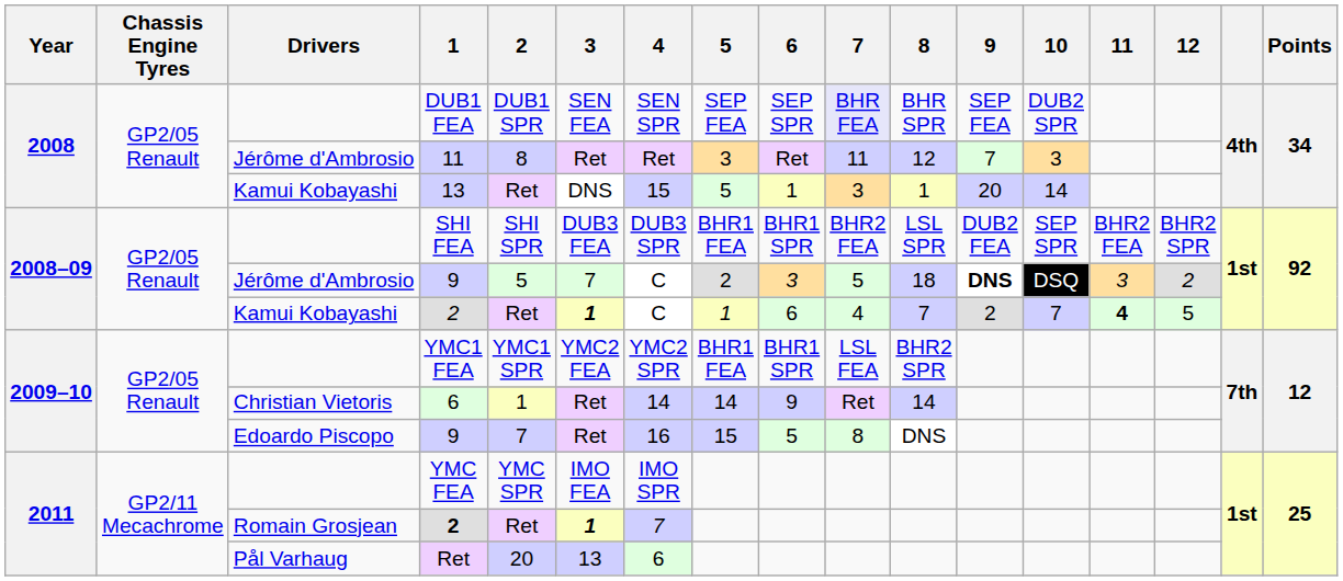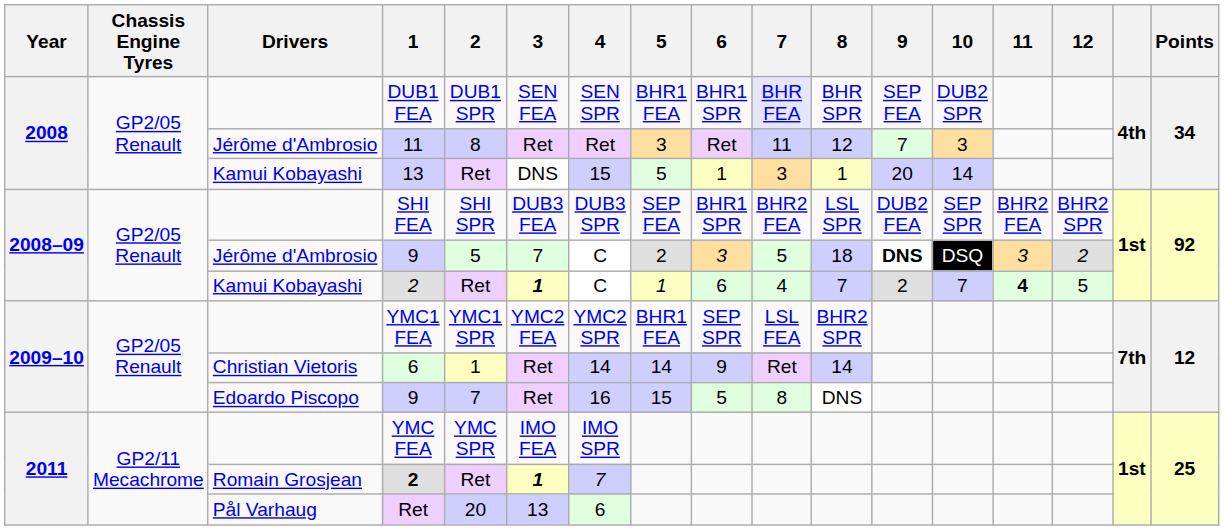DUB1 FEA | 5: SEP FEA -> BHR1 FEA
DUB1 FEA | 6: SEP SPR -> BHR1 SPR
SHI FEA | 5: BHR1 FEA -> SEP FEA
YMC1 FEA | 6: BHR1 SPR -> SEP SPR
